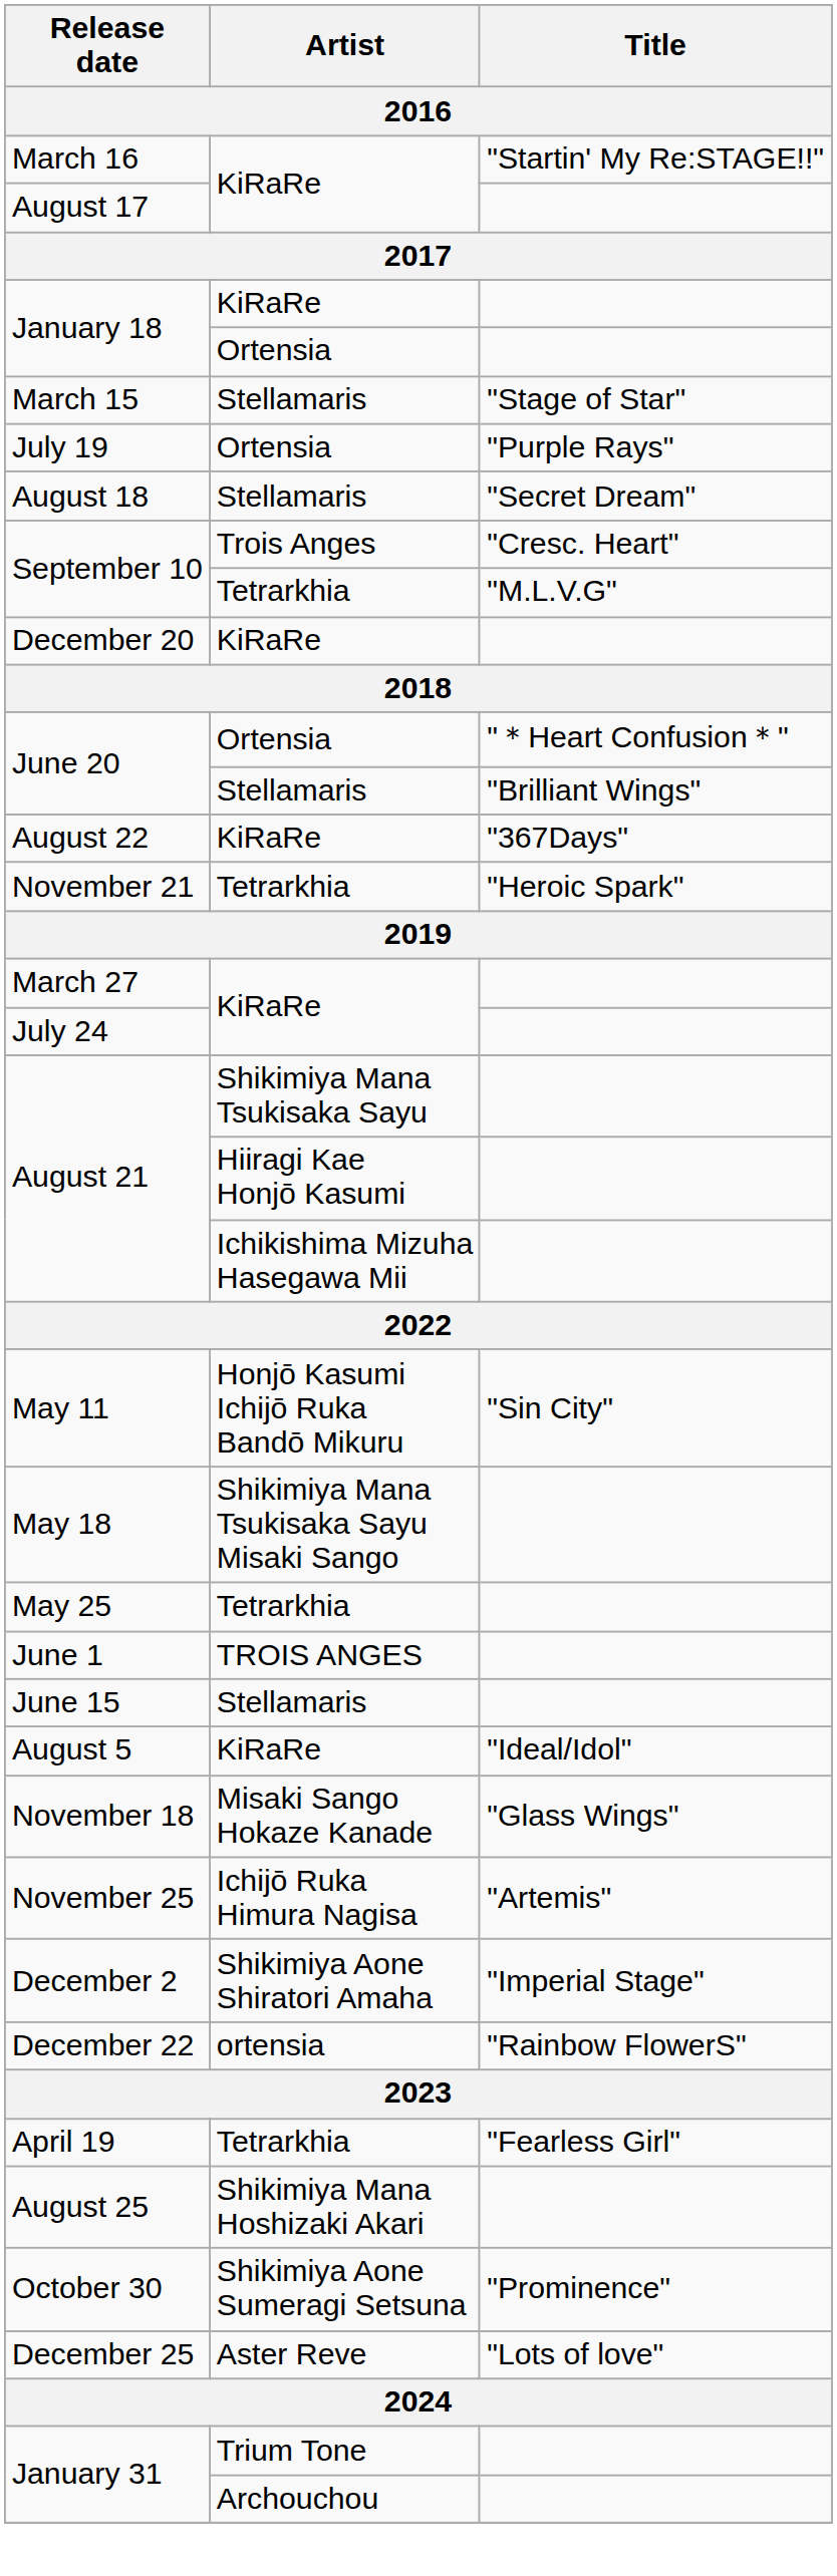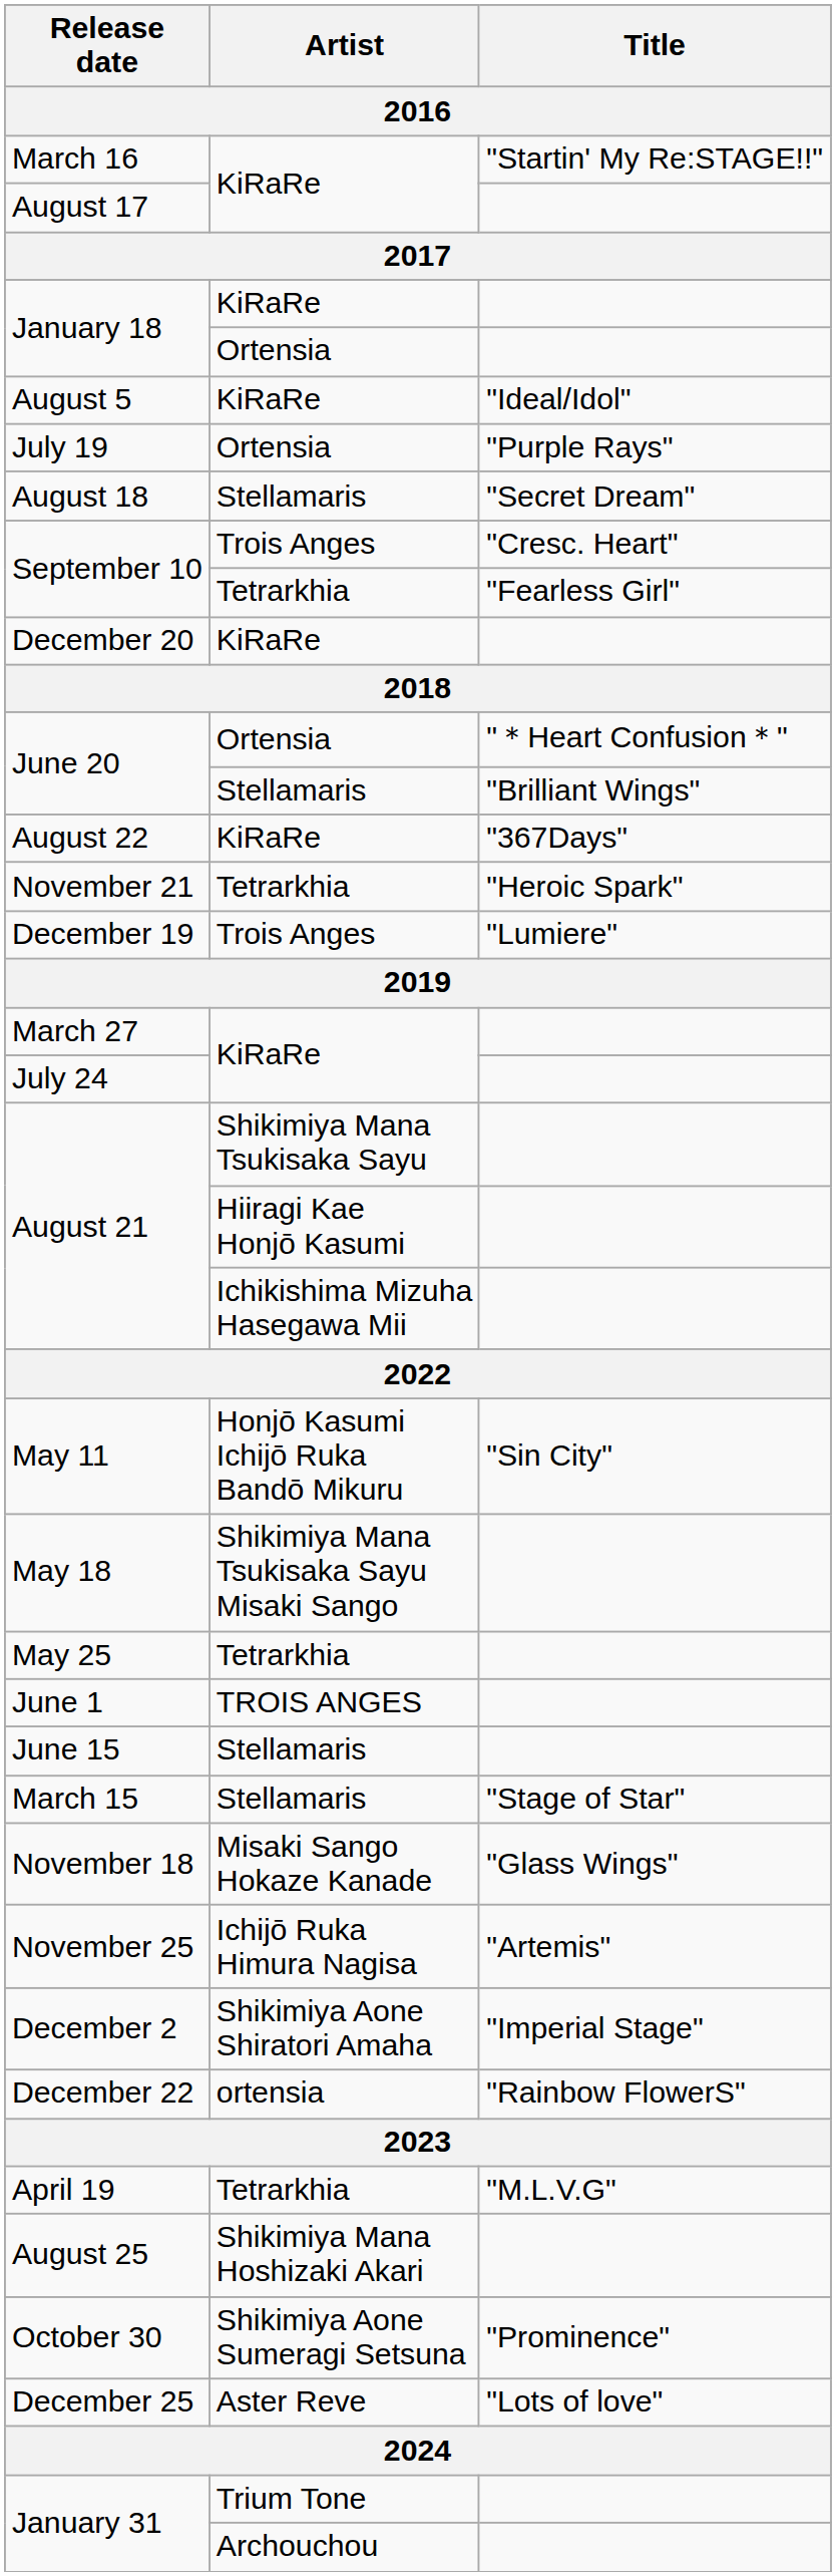rows swapped: March 15 <-> August 5
September 10 / Tetrarkhia | Title: "M.L.V.G" -> "Fearless Girl"
+ row: December 19 | Trois Anges | "Lumiere"
April 19 | Title: "Fearless Girl" -> "M.L.V.G"
